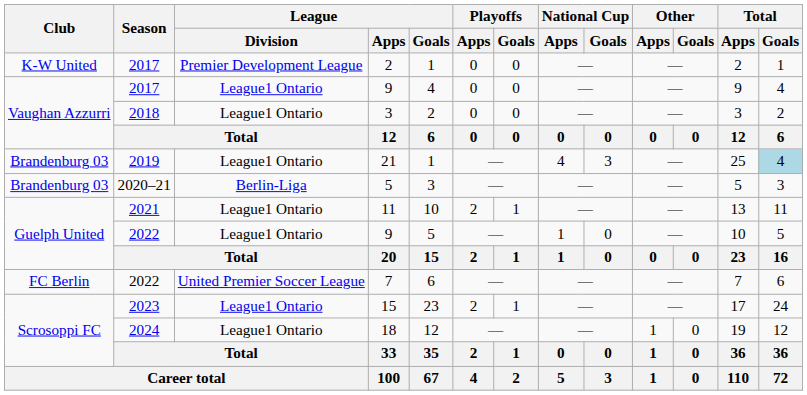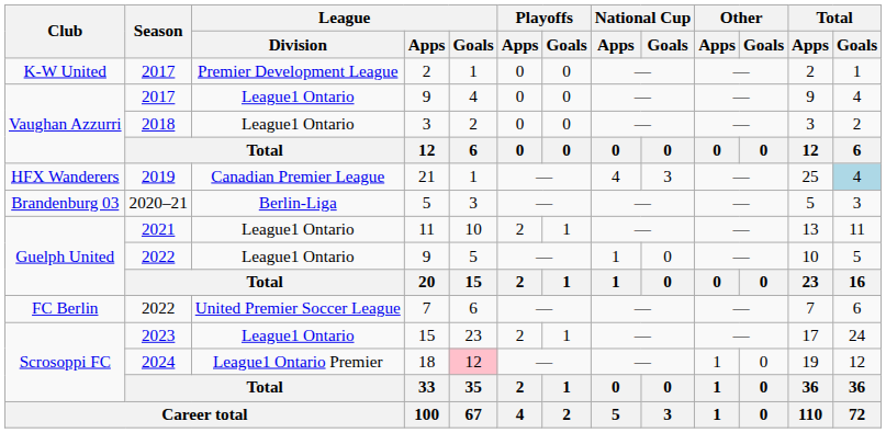21 | Club: Brandenburg 03 -> HFX Wanderers
21 | League / Division: League1 Ontario -> Canadian Premier League
18 | League / Division: League1 Ontario -> League1 Ontario Premier
18 | League / Goals: no background -> pink background
